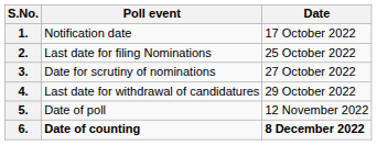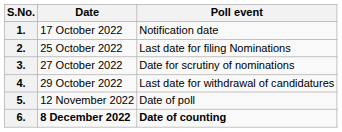columns swapped: Poll event <-> Date
